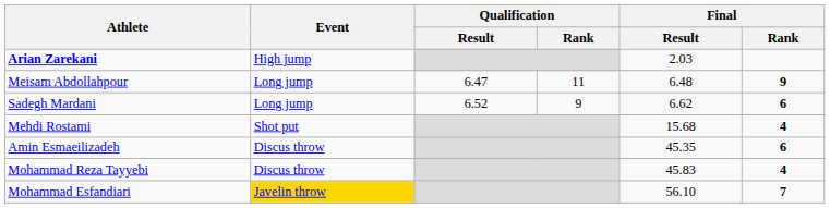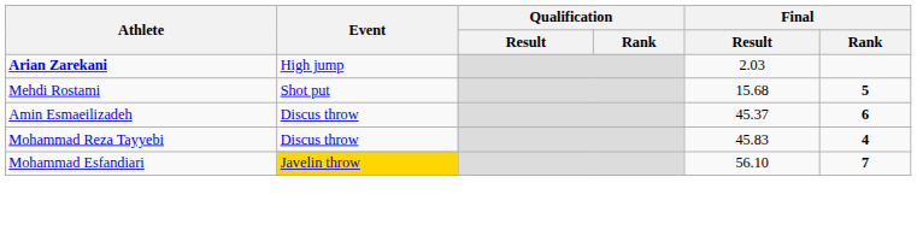- row: Meisam Abdollahpour | Long jump | 6.47 | 11 | 6.48 | 9
- row: Sadegh Mardani | Long jump | 6.52 | 9 | 6.62 | 6
Mehdi Rostami | Final / Rank: 4 -> 5
Amin Esmaeilizadeh | Final / Result: 45.35 -> 45.37
